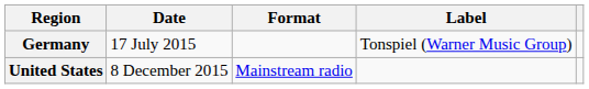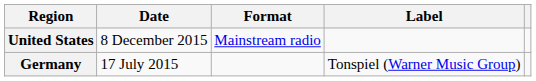rows swapped: Germany <-> United States
